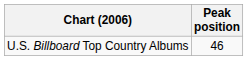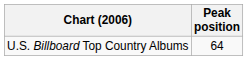U.S. Billboard Top Country Albums | Peak position: 46 -> 64
